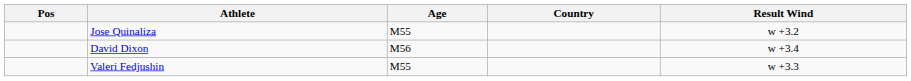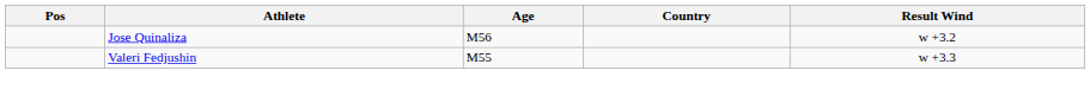Jose Quinaliza | Age: M55 -> M56
- row: David Dixon | M56 | w +3.4
